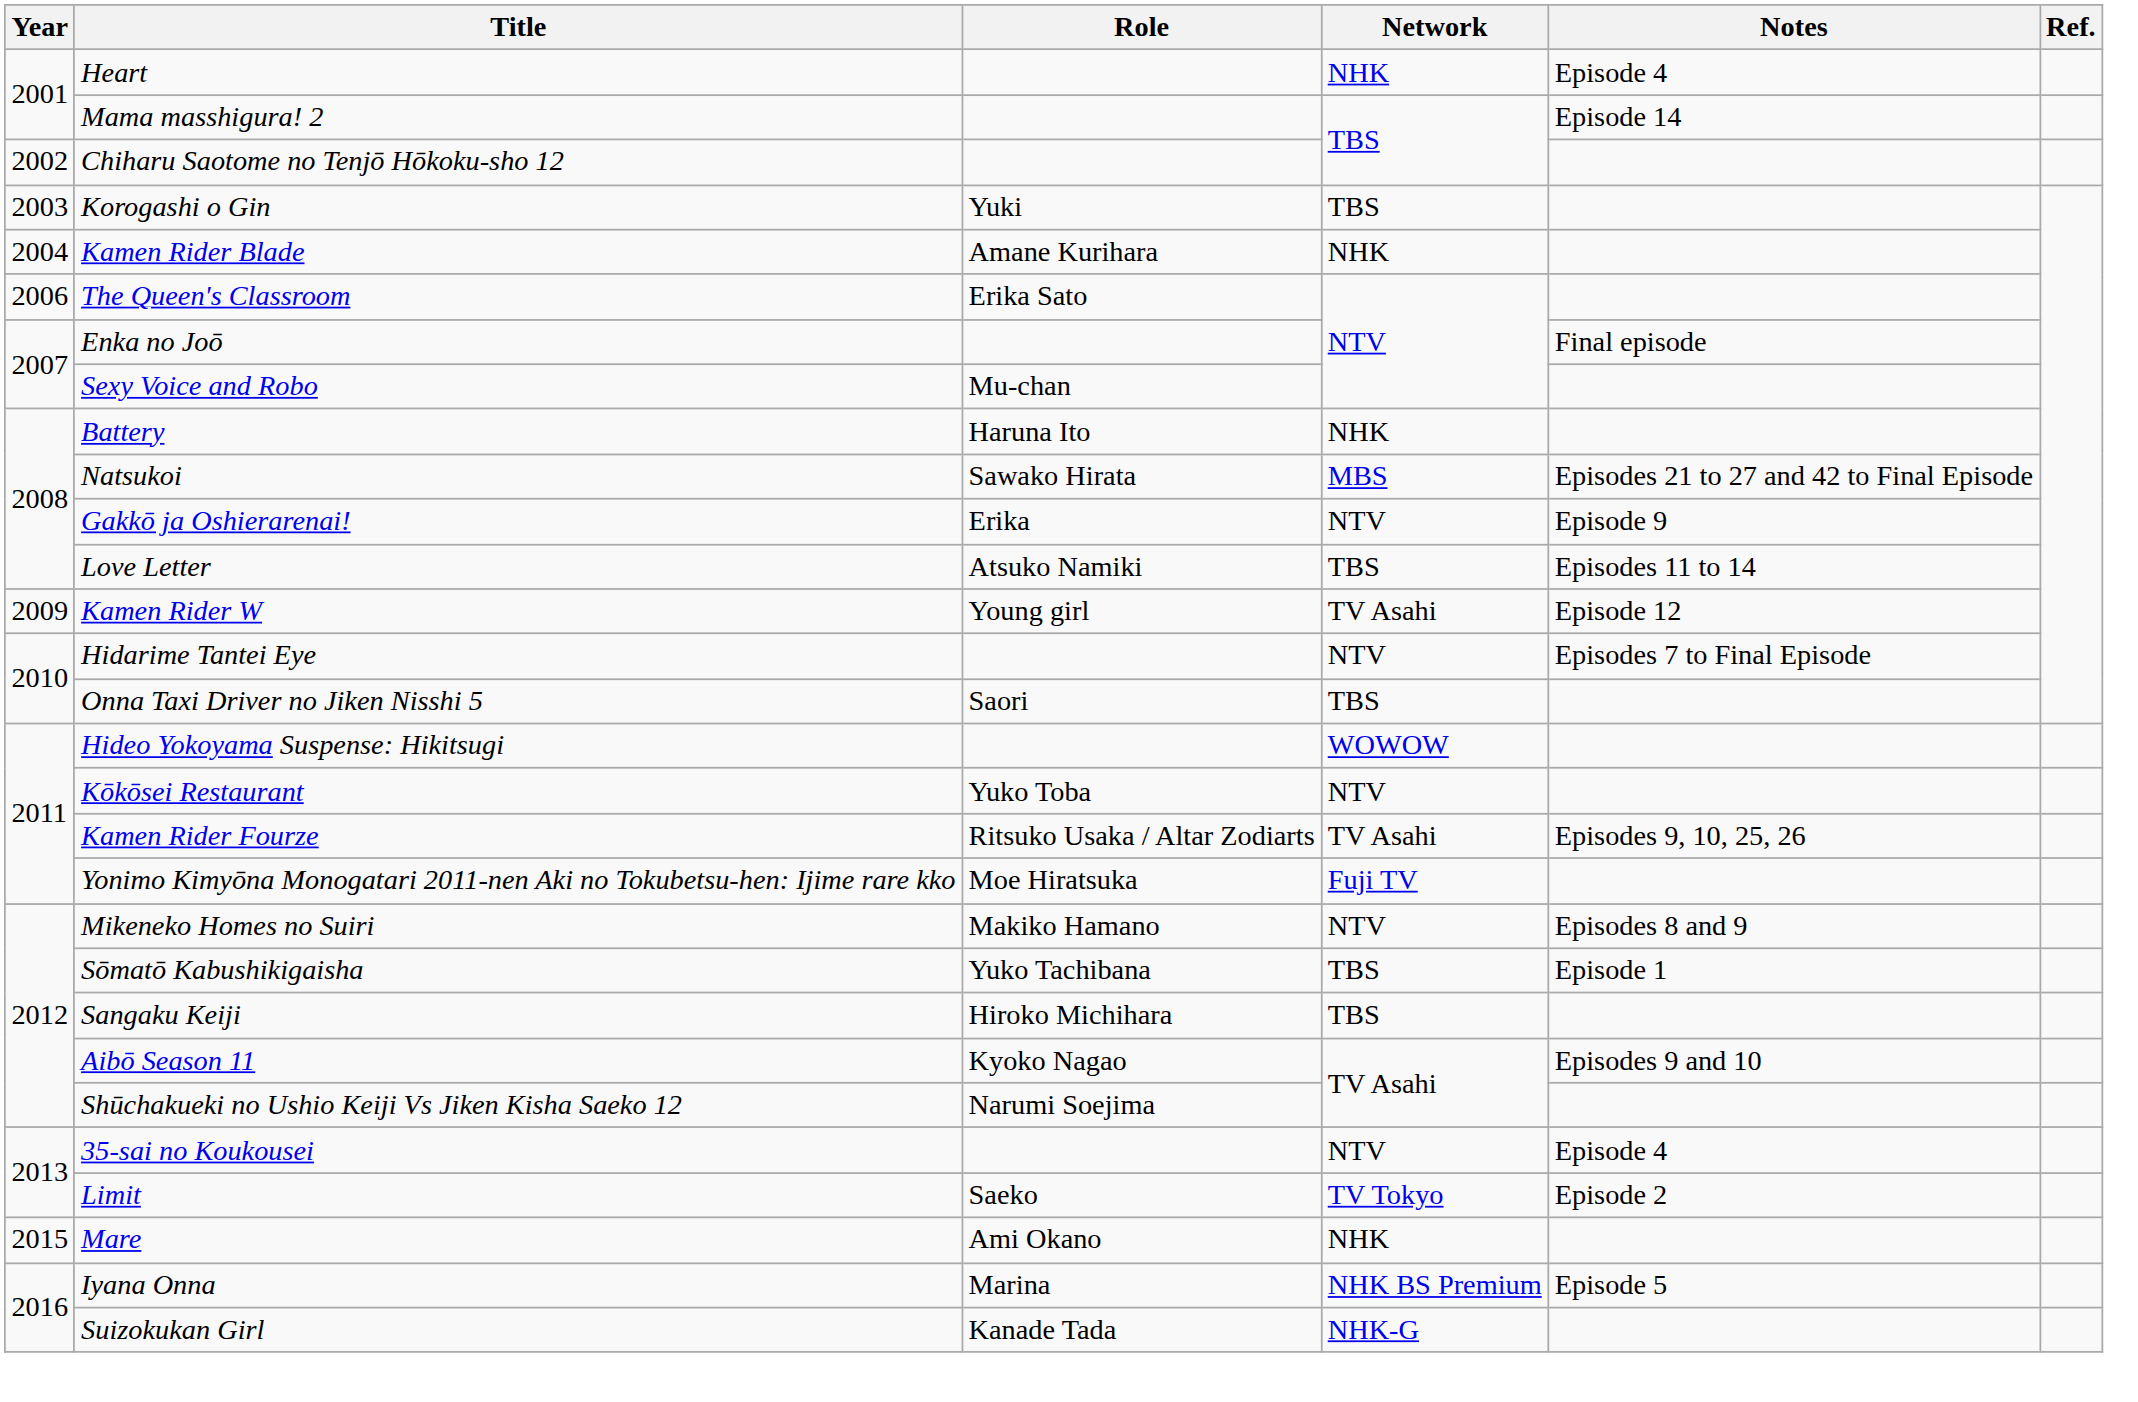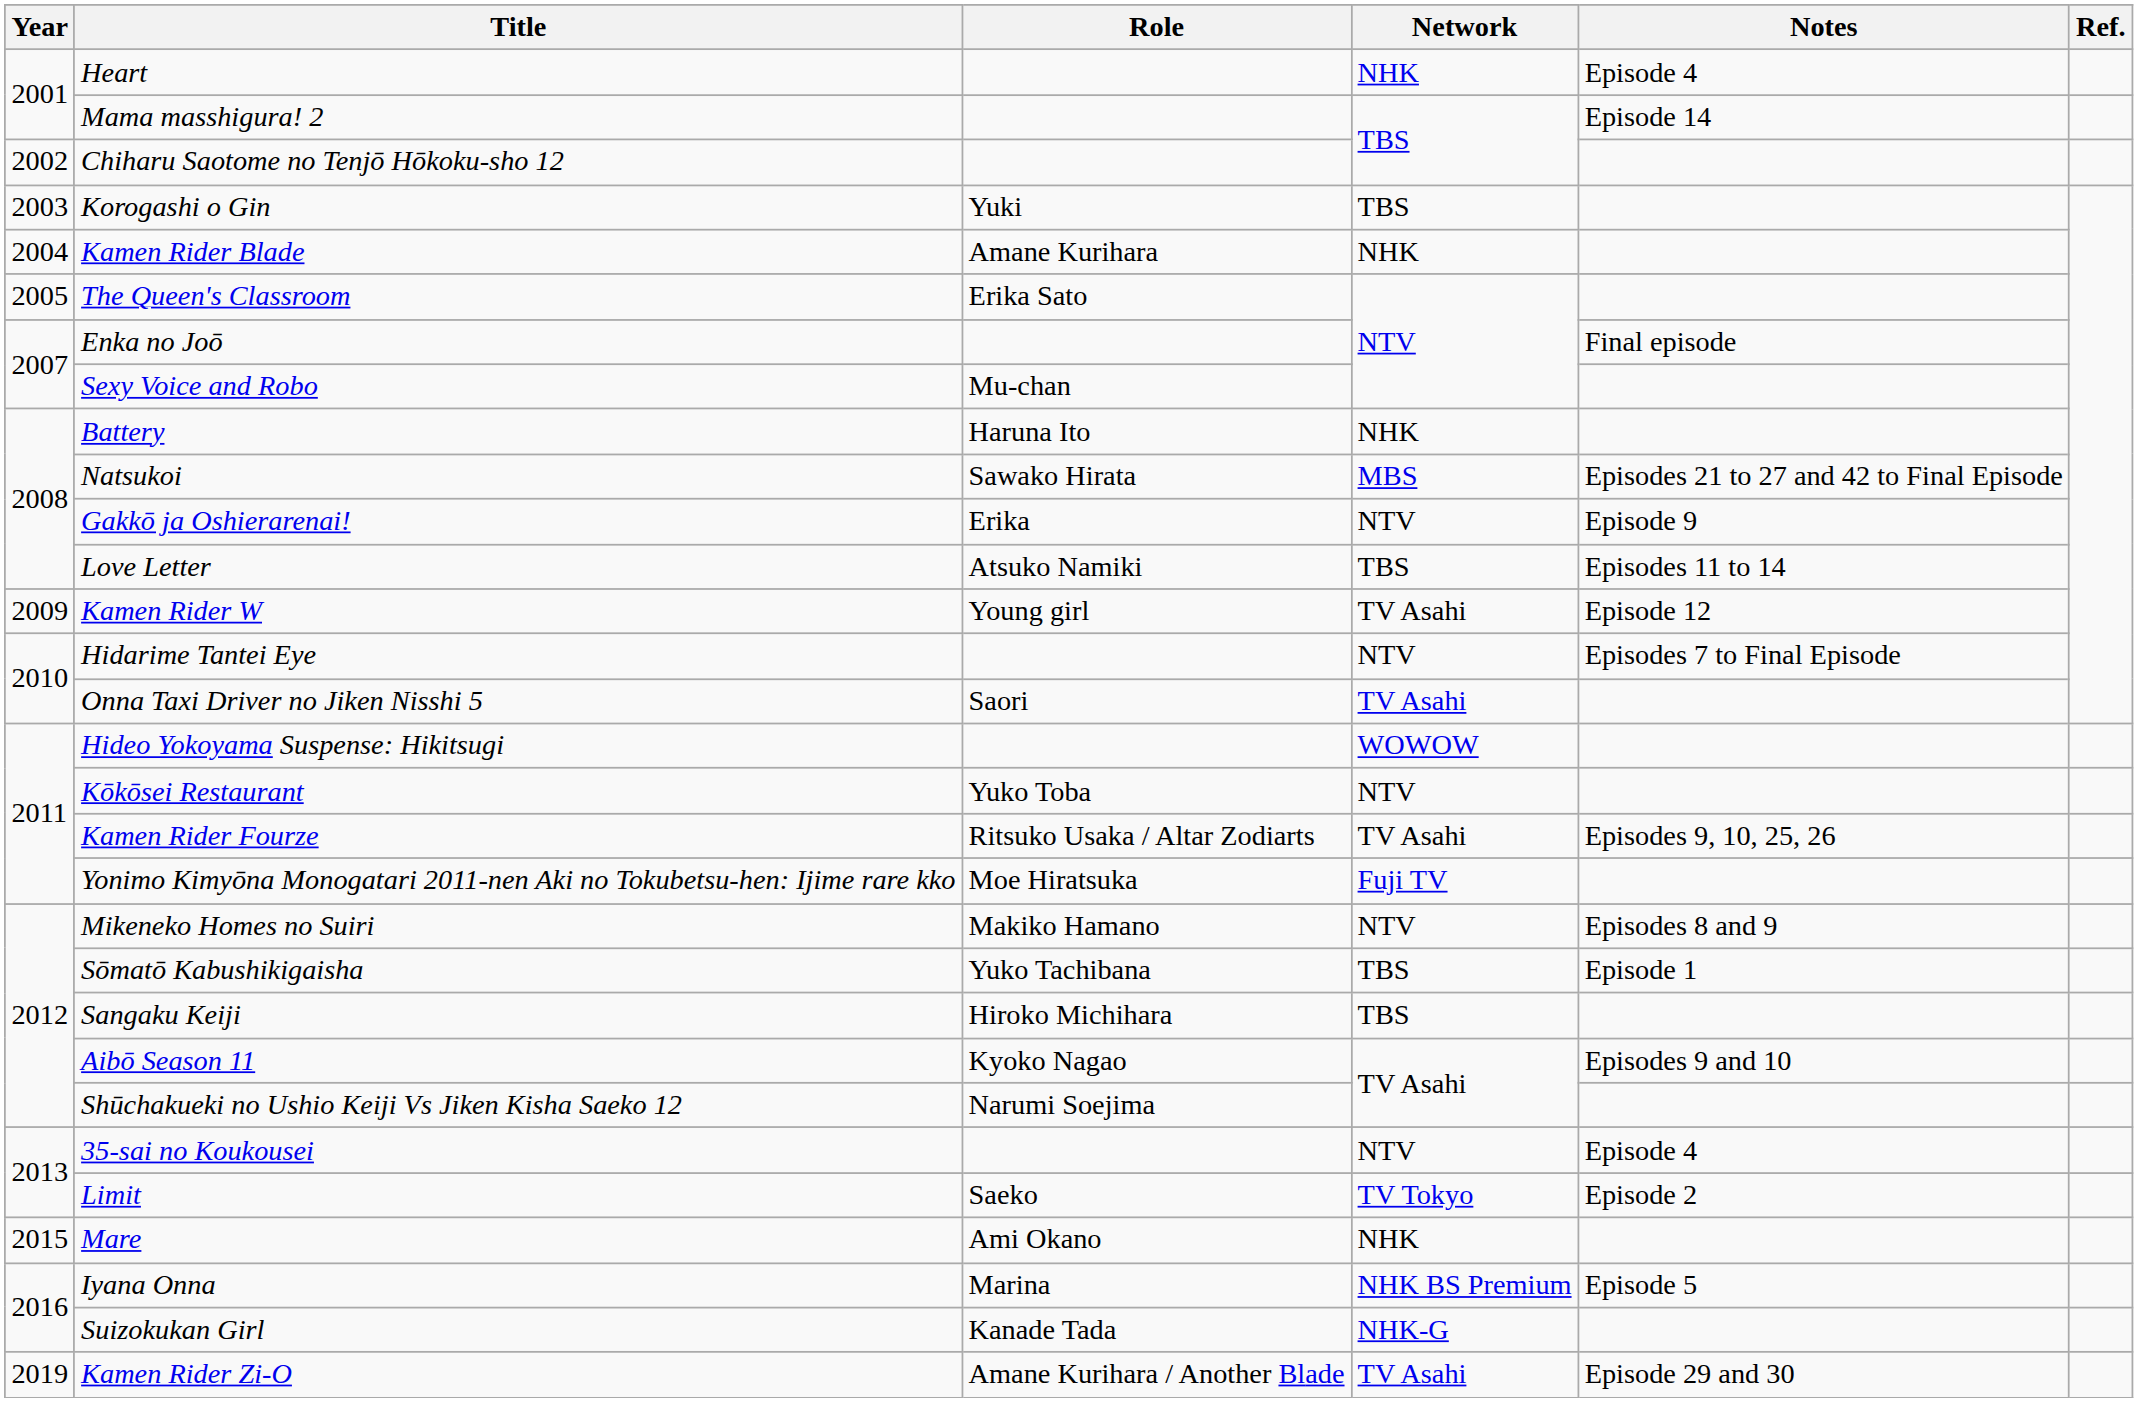The Queen's Classroom | Year: 2006 -> 2005
Onna Taxi Driver no Jiken Nisshi 5 | Network: TBS -> TV Asahi
+ row: 2019 | Kamen Rider Zi-O | Amane Kurihara / Another Blade | TV Asahi | Episode 29 and 30
